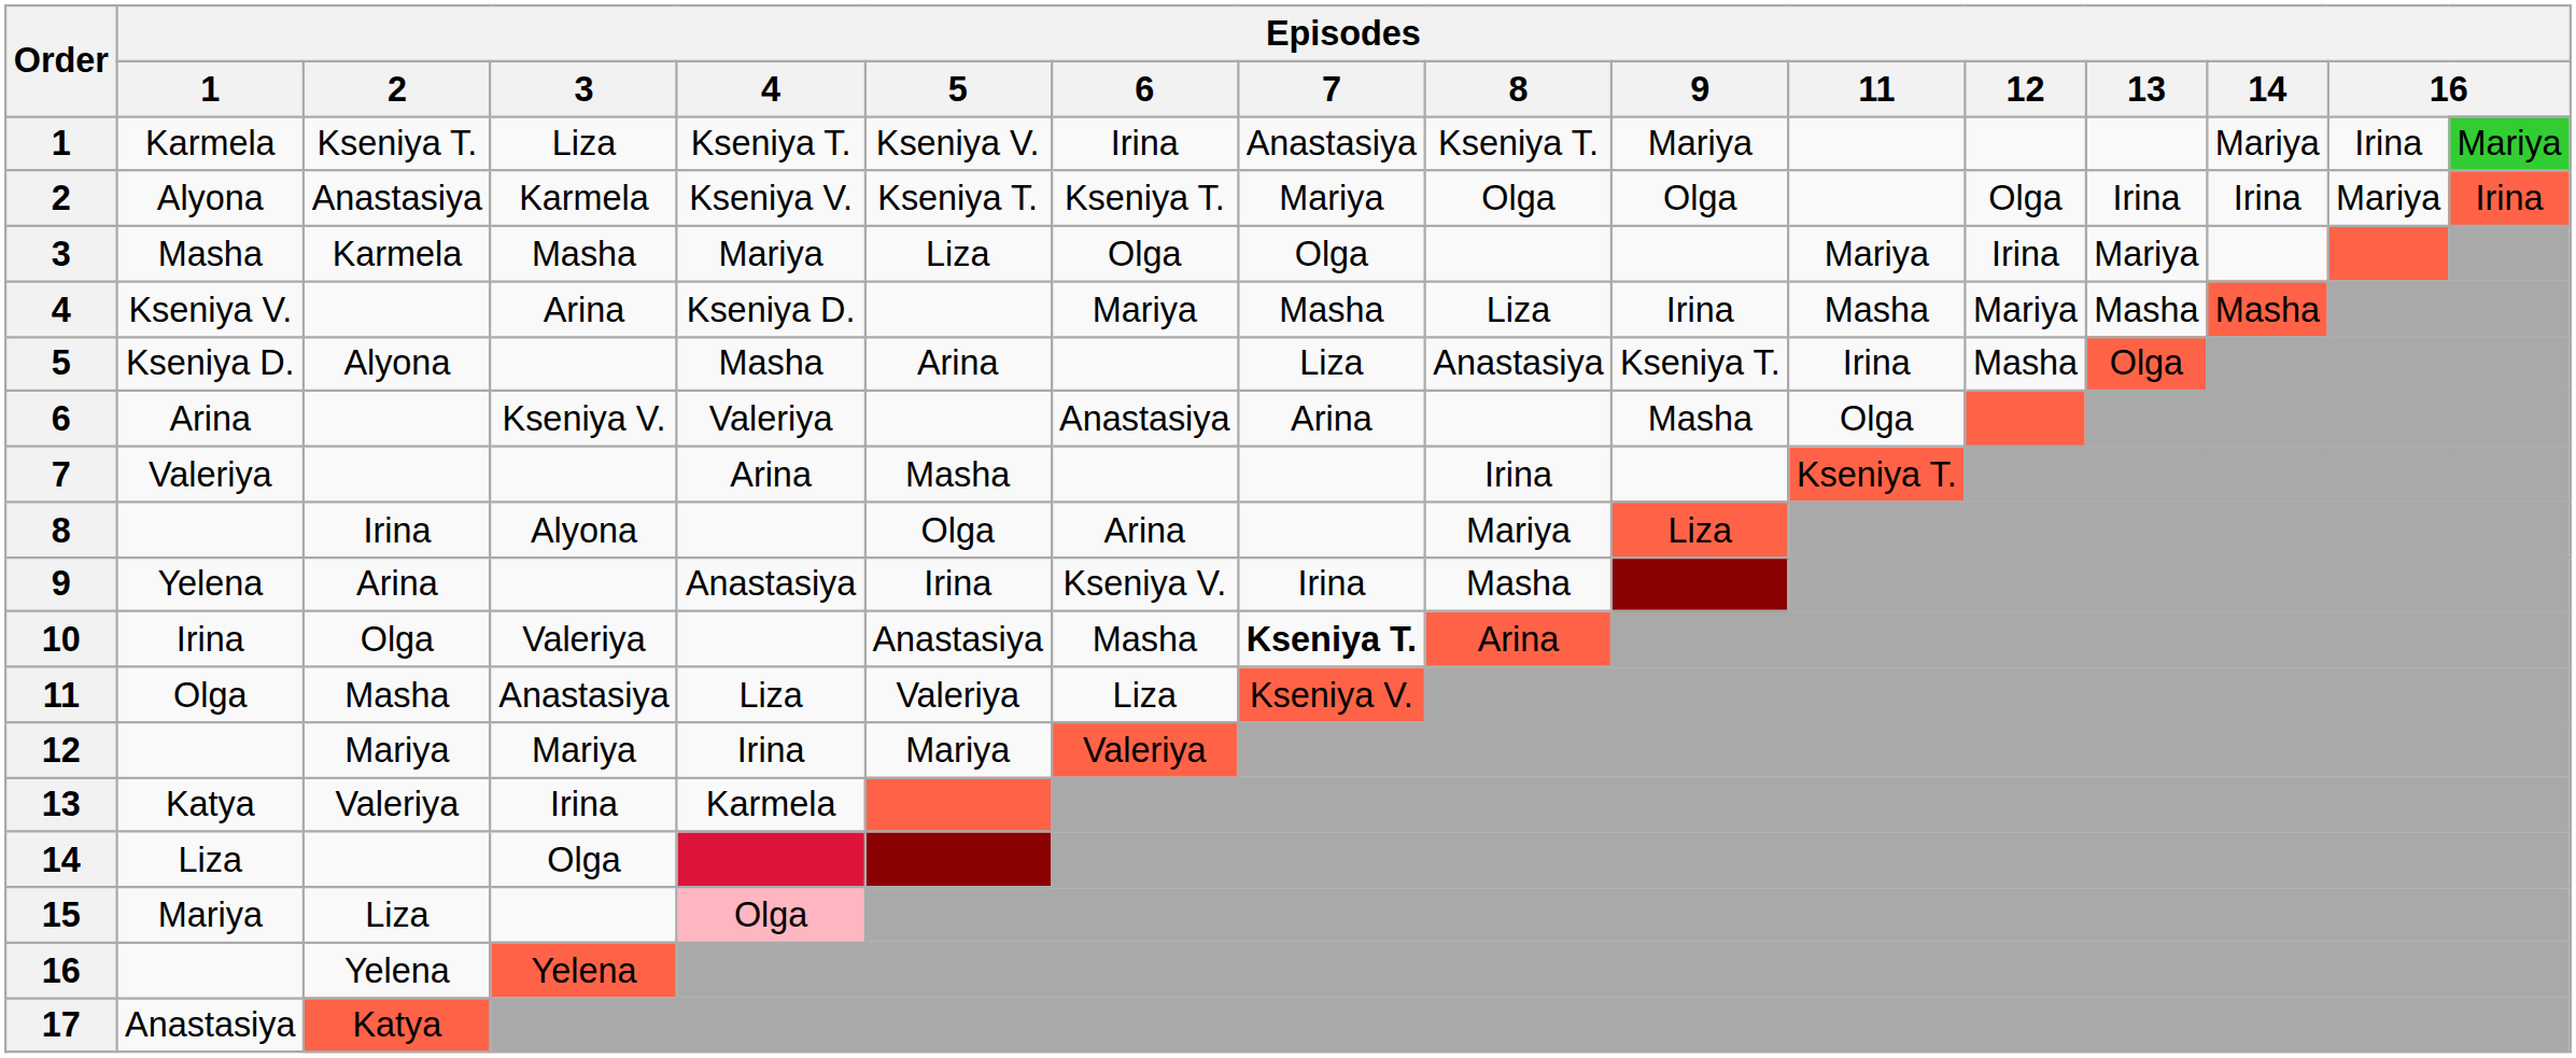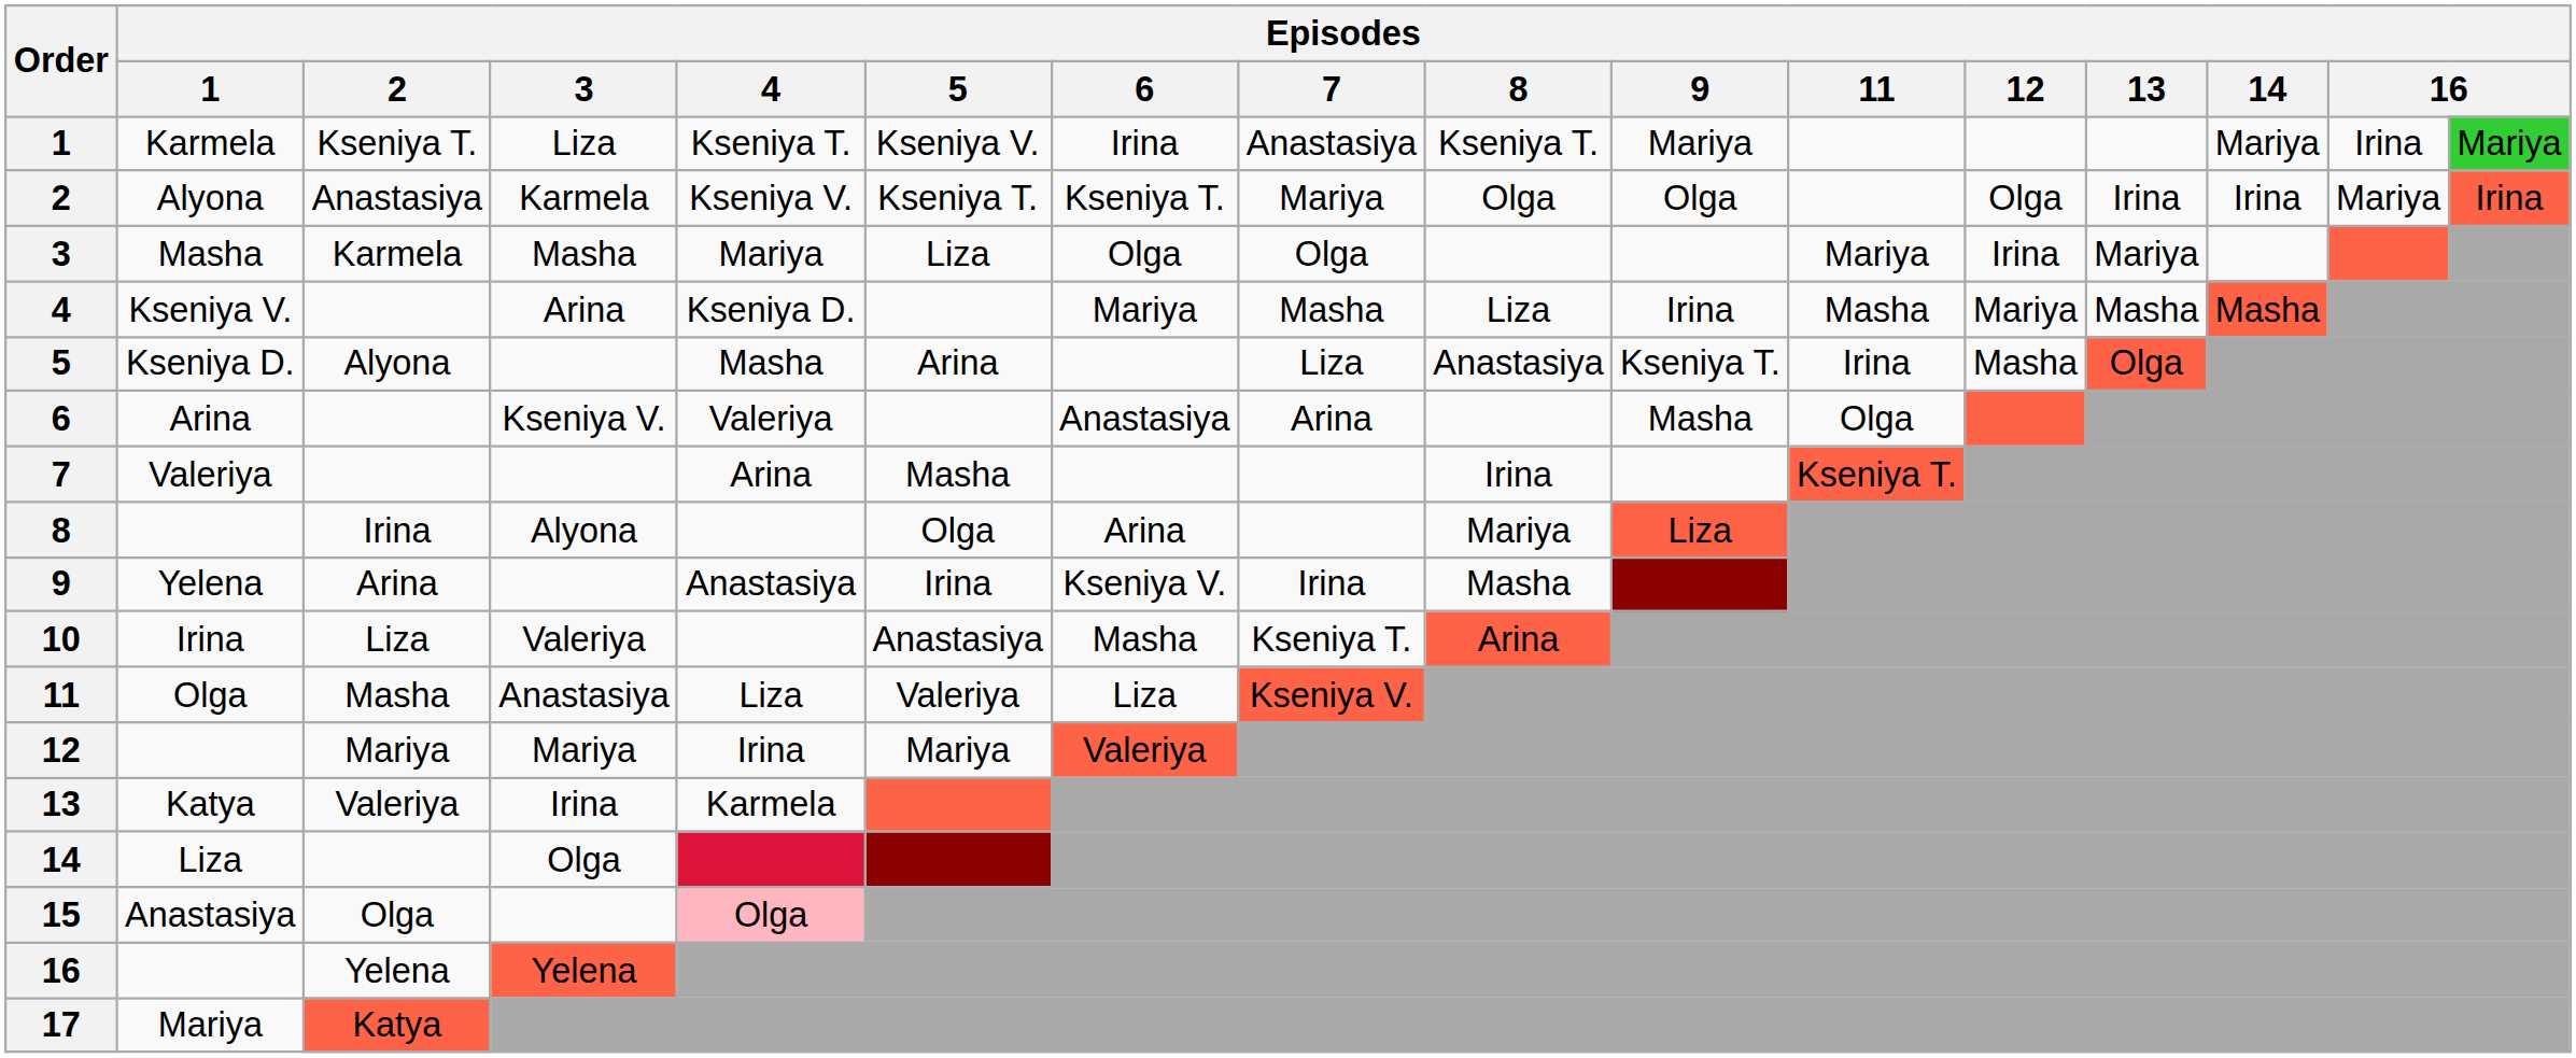10 | Episodes / 2: Olga -> Liza
10 | Episodes / 7: bold -> normal
15 | Episodes / 1: Mariya -> Anastasiya
15 | Episodes / 2: Liza -> Olga
17 | Episodes / 1: Anastasiya -> Mariya
